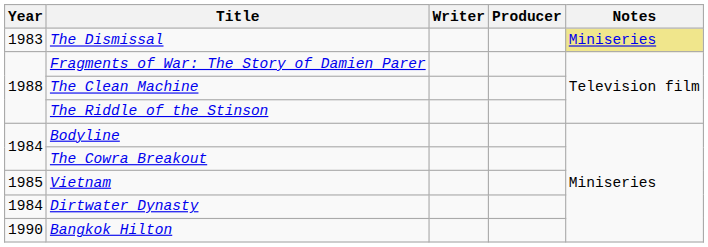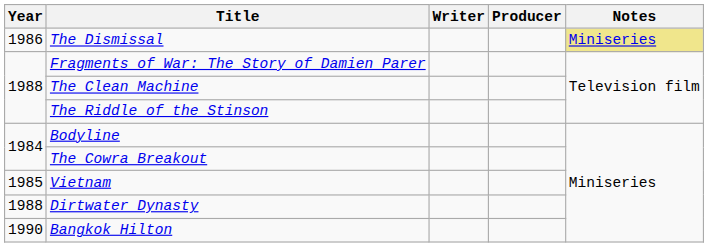The Dismissal | Year: 1983 -> 1986
Dirtwater Dynasty | Year: 1984 -> 1988
